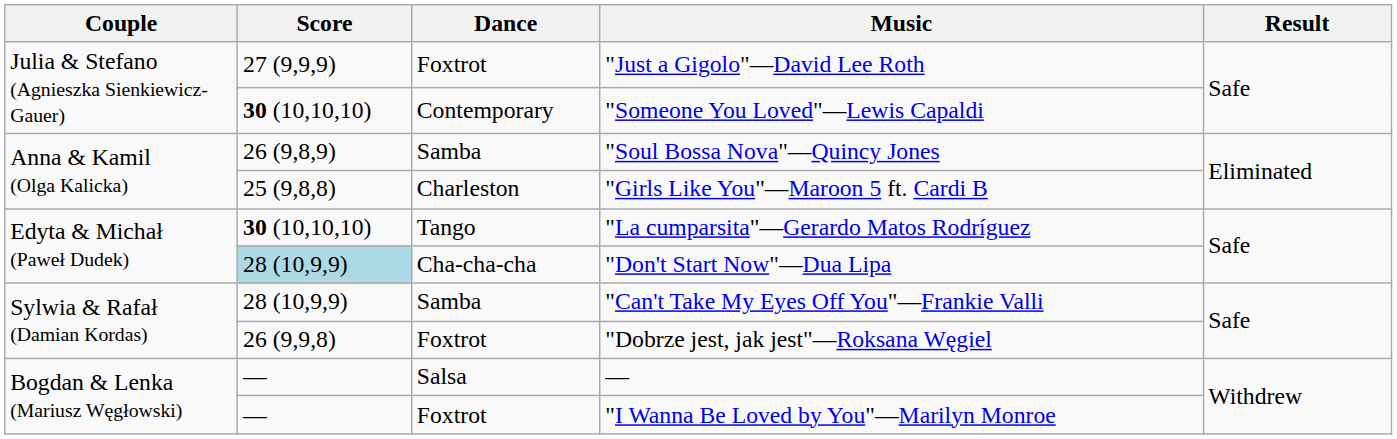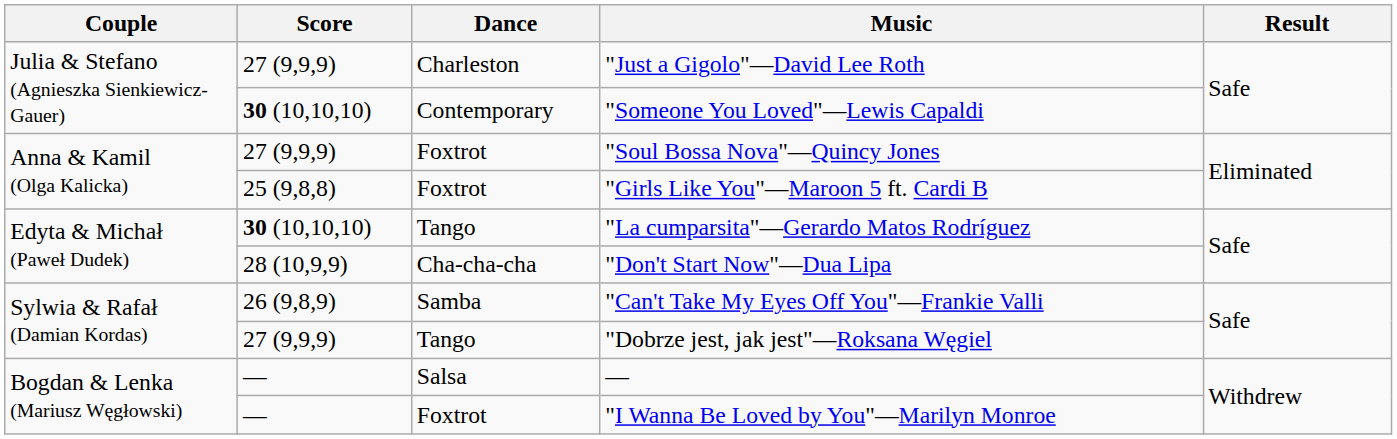"Just a Gigolo"—David Lee Roth | Dance: Foxtrot -> Charleston
"Soul Bossa Nova"—Quincy Jones | Score: 26 (9,8,9) -> 27 (9,9,9)
"Soul Bossa Nova"—Quincy Jones | Dance: Samba -> Foxtrot
"Girls Like You"—Maroon 5 ft. Cardi B | Dance: Charleston -> Foxtrot
"Don't Start Now"—Dua Lipa | Score: lightblue background -> no background
"Can't Take My Eyes Off You"—Frankie Valli | Score: 28 (10,9,9) -> 26 (9,8,9)
"Dobrze jest, jak jest"—Roksana Węgiel | Score: 26 (9,9,8) -> 27 (9,9,9)
"Dobrze jest, jak jest"—Roksana Węgiel | Dance: Foxtrot -> Tango
